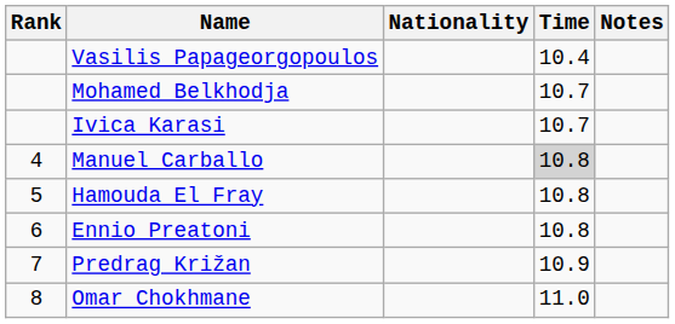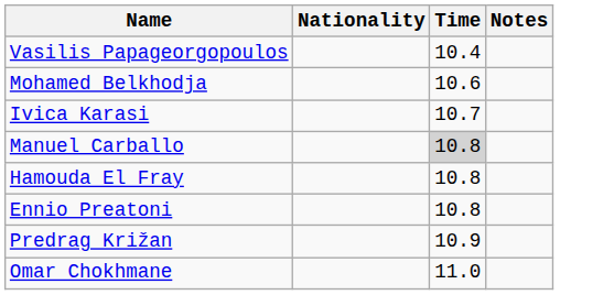- column: Rank | 4 | 5 | 6 | 7 | 8
Mohamed Belkhodja | Time: 10.7 -> 10.6
